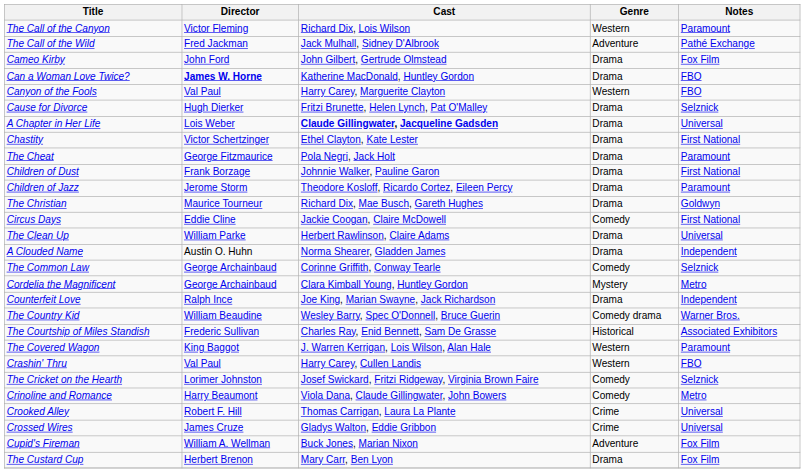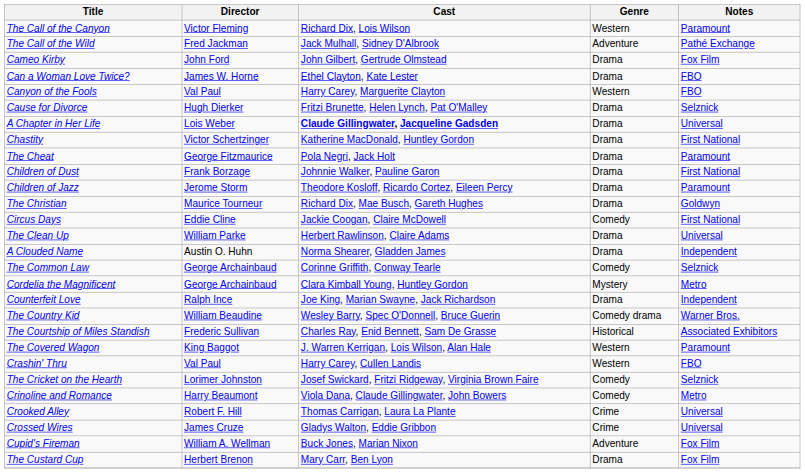Can a Woman Love Twice? | Director: bold -> normal
Can a Woman Love Twice? | Cast: Katherine MacDonald, Huntley Gordon -> Ethel Clayton, Kate Lester
Chastity | Cast: Ethel Clayton, Kate Lester -> Katherine MacDonald, Huntley Gordon
